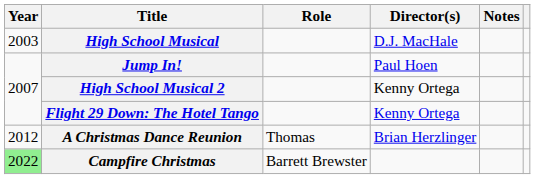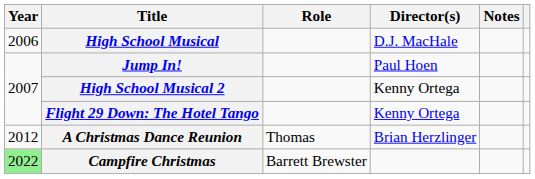High School Musical | Year: 2003 -> 2006
